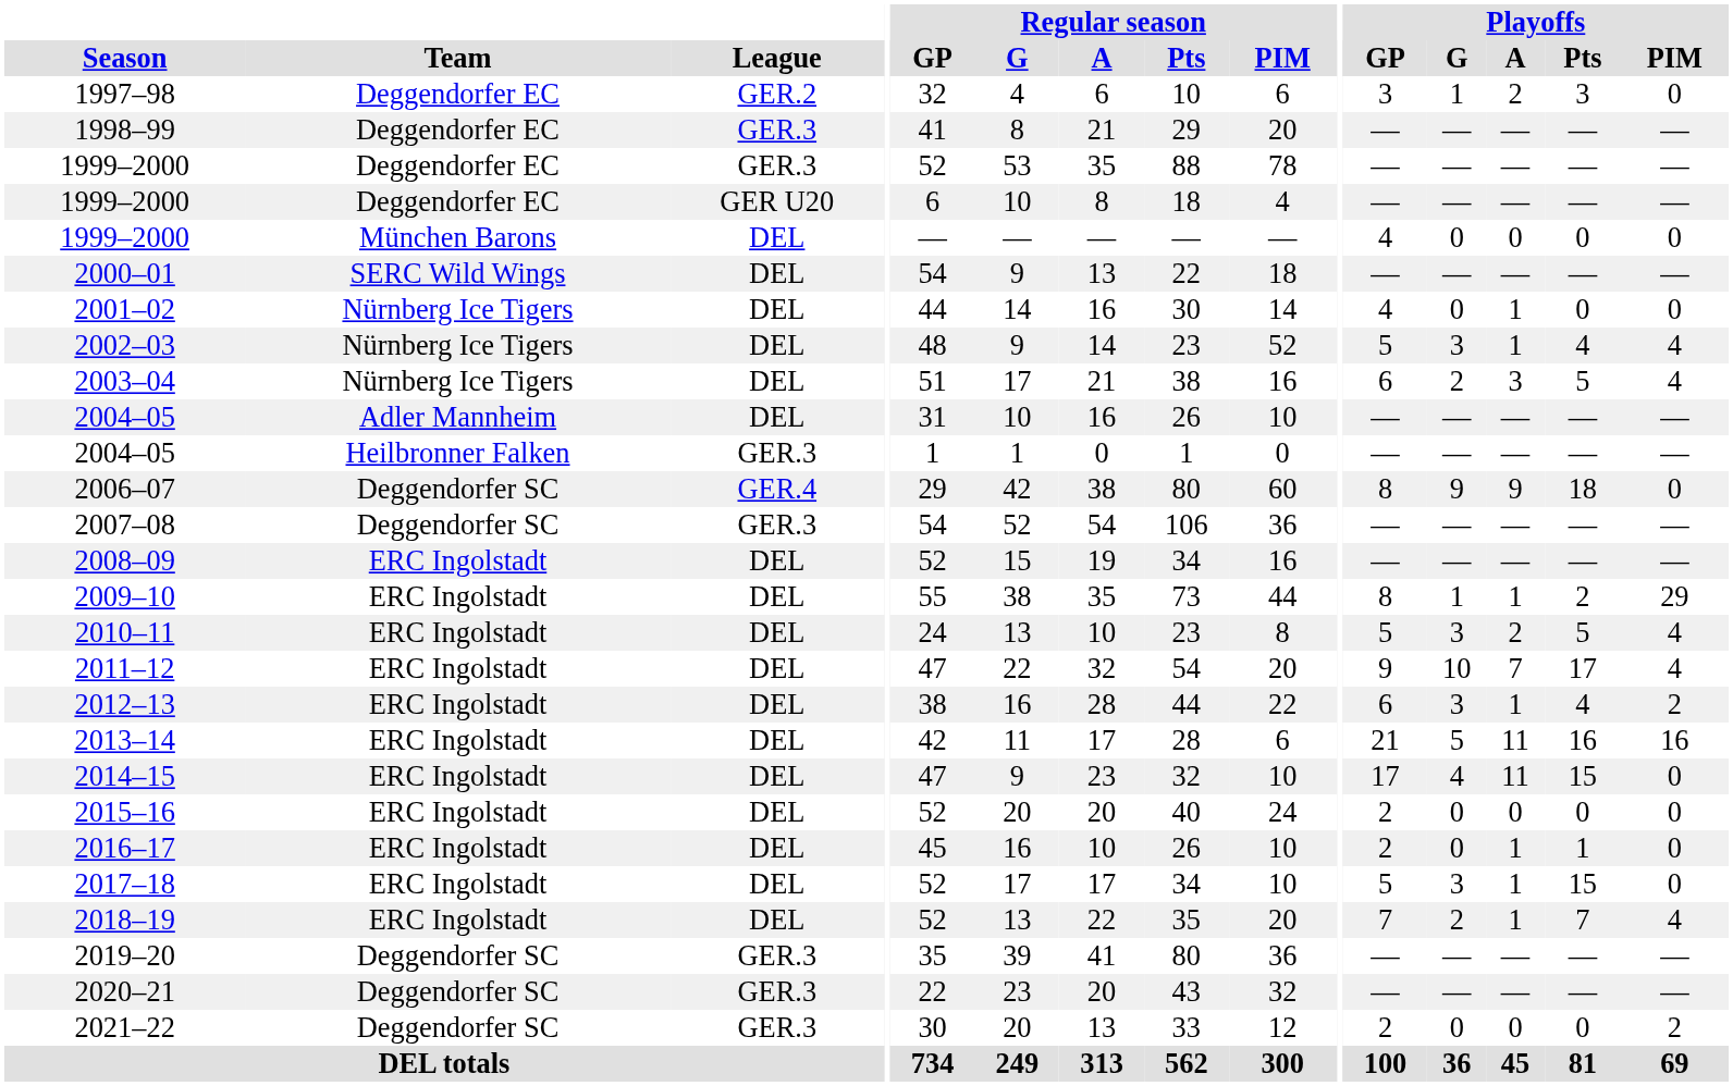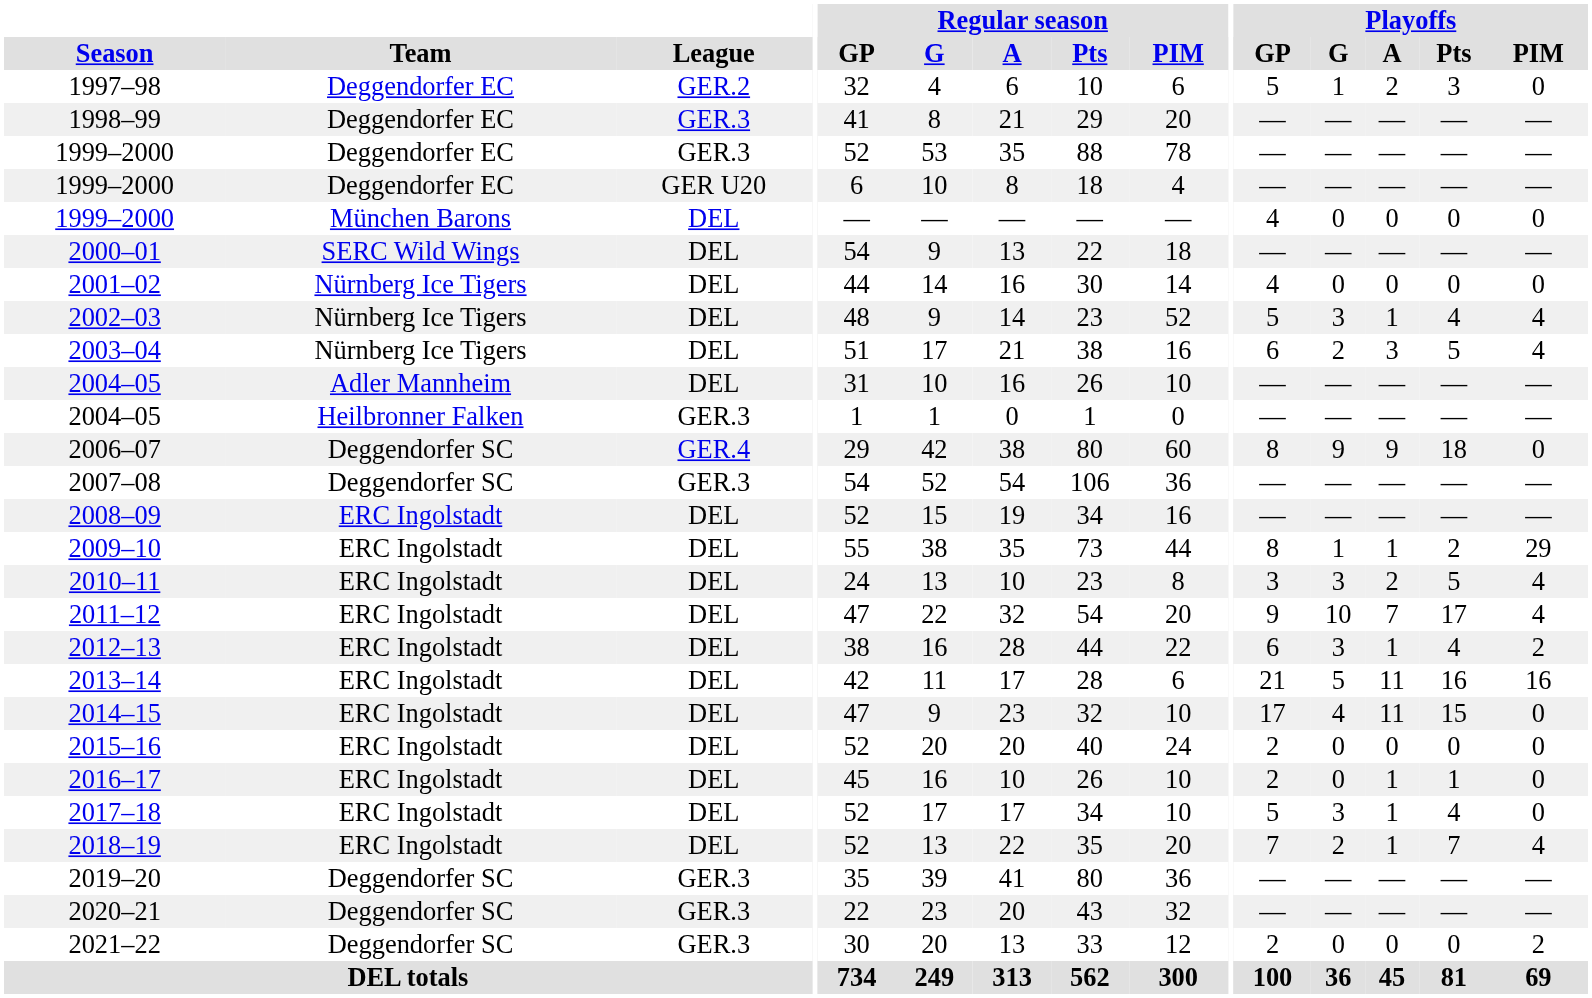1997–98 | Playoffs / GP: 3 -> 5
2001–02 | Playoffs / A: 1 -> 0
2010–11 | Playoffs / GP: 5 -> 3
2017–18 | Playoffs / Pts: 15 -> 4
